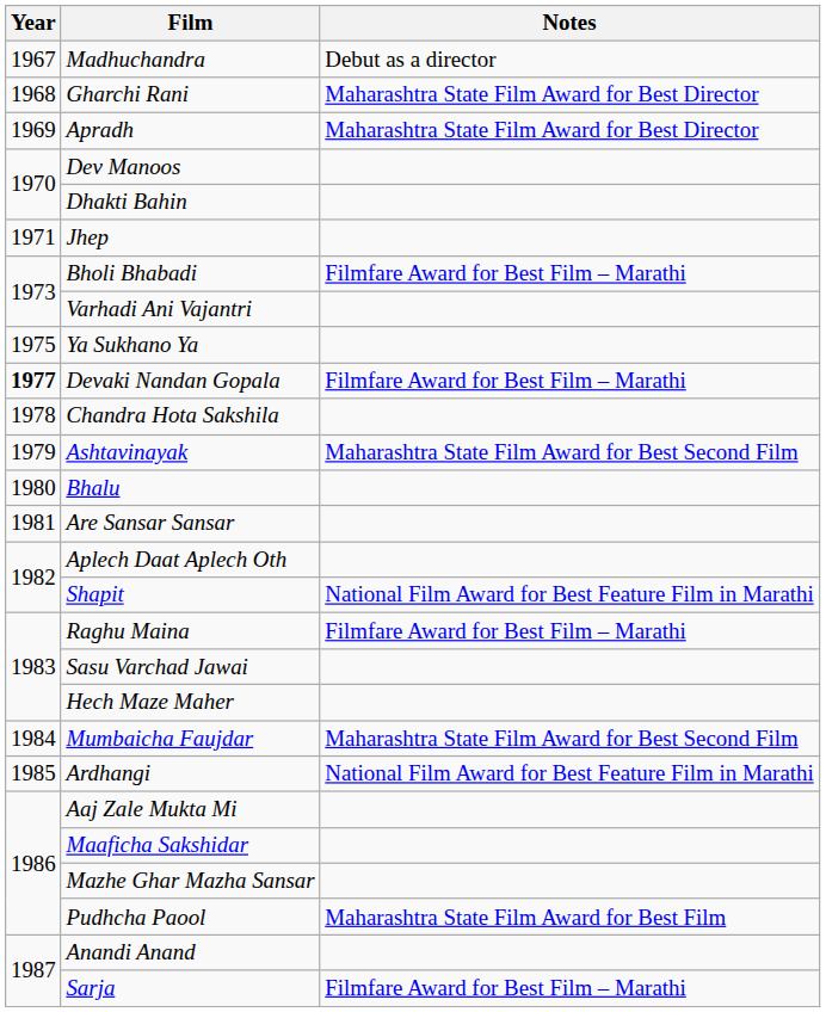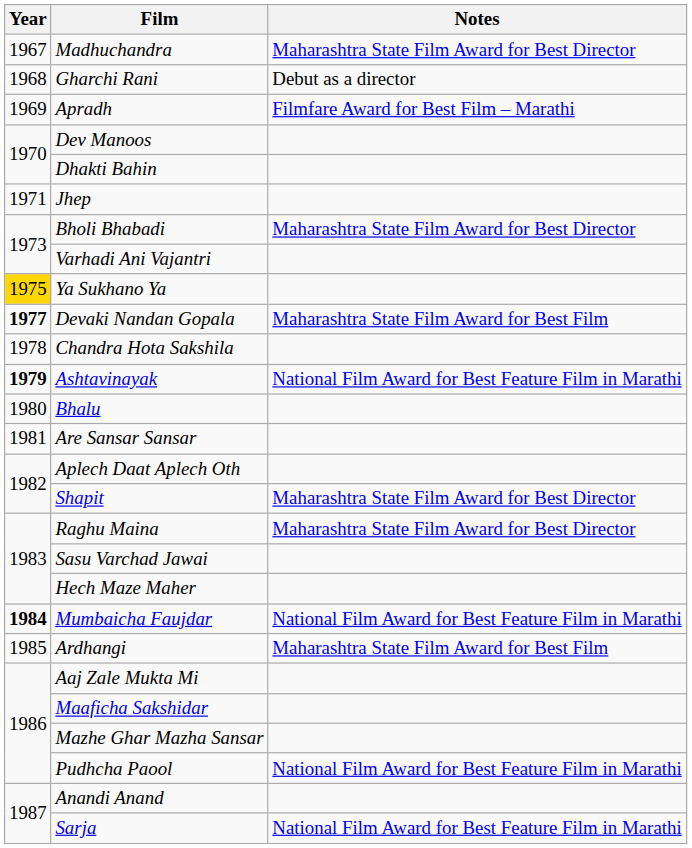Madhuchandra | Notes: Debut as a director -> Maharashtra State Film Award for Best Director
Gharchi Rani | Notes: Maharashtra State Film Award for Best Director -> Debut as a director
Apradh | Notes: Maharashtra State Film Award for Best Director -> Filmfare Award for Best Film – Marathi
Bholi Bhabadi | Notes: Filmfare Award for Best Film – Marathi -> Maharashtra State Film Award for Best Director
Ya Sukhano Ya | Year: no background -> gold background
Devaki Nandan Gopala | Notes: Filmfare Award for Best Film – Marathi -> Maharashtra State Film Award for Best Film
Ashtavinayak | Year: normal -> bold
Ashtavinayak | Notes: Maharashtra State Film Award for Best Second Film -> National Film Award for Best Feature Film in Marathi
Shapit | Notes: National Film Award for Best Feature Film in Marathi -> Maharashtra State Film Award for Best Director
Raghu Maina | Notes: Filmfare Award for Best Film – Marathi -> Maharashtra State Film Award for Best Director
Mumbaicha Faujdar | Year: normal -> bold
Mumbaicha Faujdar | Notes: Maharashtra State Film Award for Best Second Film -> National Film Award for Best Feature Film in Marathi
Ardhangi | Notes: National Film Award for Best Feature Film in Marathi -> Maharashtra State Film Award for Best Film
Pudhcha Paool | Notes: Maharashtra State Film Award for Best Film -> National Film Award for Best Feature Film in Marathi
Sarja | Notes: Filmfare Award for Best Film – Marathi -> National Film Award for Best Feature Film in Marathi
